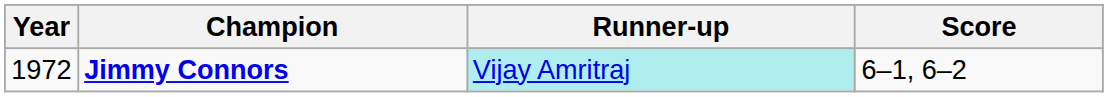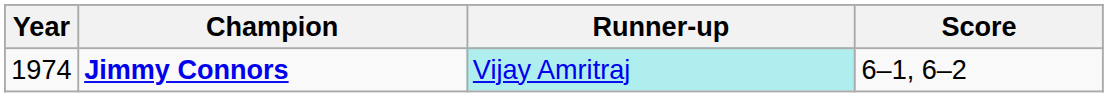Jimmy Connors | Year: 1972 -> 1974
